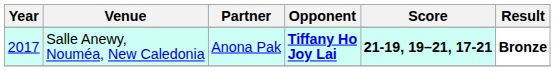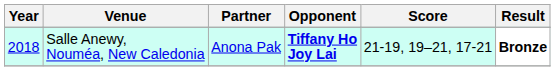Salle Anewy, Nouméa, New Caledonia | Year: 2017 -> 2018
Salle Anewy, Nouméa, New Caledonia | Score: bold -> normal
